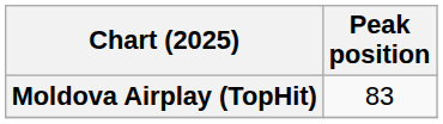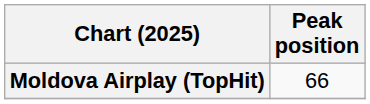Moldova Airplay (TopHit) | Peak position: 83 -> 66
